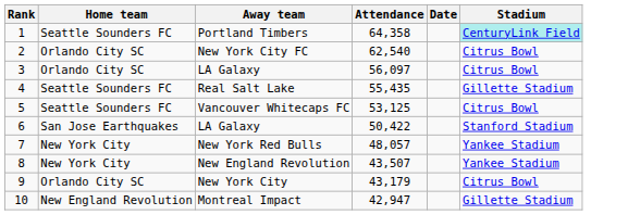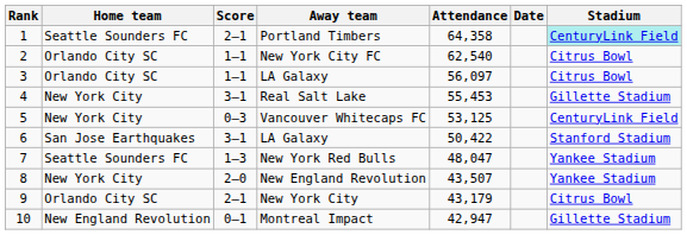+ column: Score | 2–1 | 1–1 | 1–1 | 3–1 | 0–3 | 3–1 | 1–3 | 2–0 | 2–1 | 0–1
Real Salt Lake | Home team: Seattle Sounders FC -> New York City
Real Salt Lake | Attendance: 55,435 -> 55,453
Vancouver Whitecaps FC | Home team: Seattle Sounders FC -> New York City
Vancouver Whitecaps FC | Stadium: Citrus Bowl -> CenturyLink Field
New York Red Bulls | Home team: New York City -> Seattle Sounders FC
New York Red Bulls | Attendance: 48,057 -> 48,047
